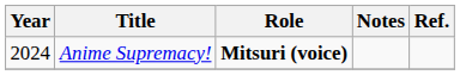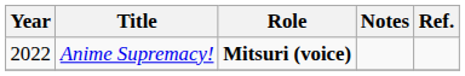Anime Supremacy! | Year: 2024 -> 2022
